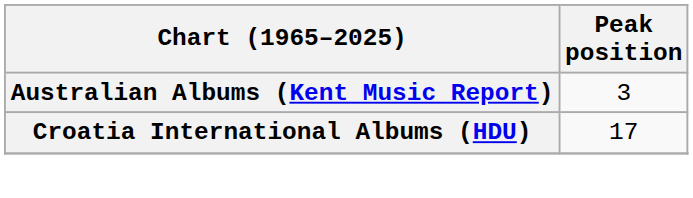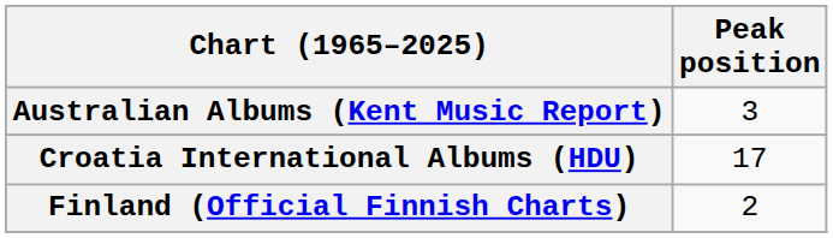+ row: Finland (Official Finnish Charts) | 2
